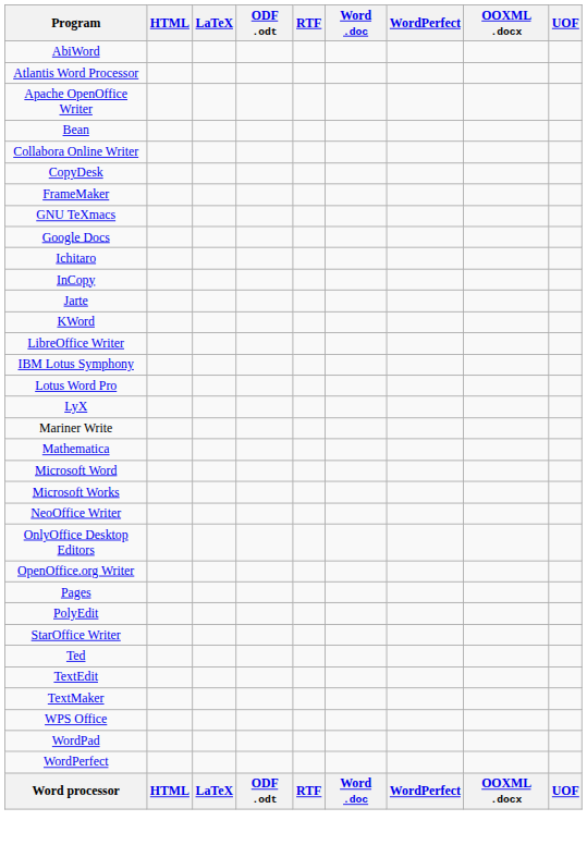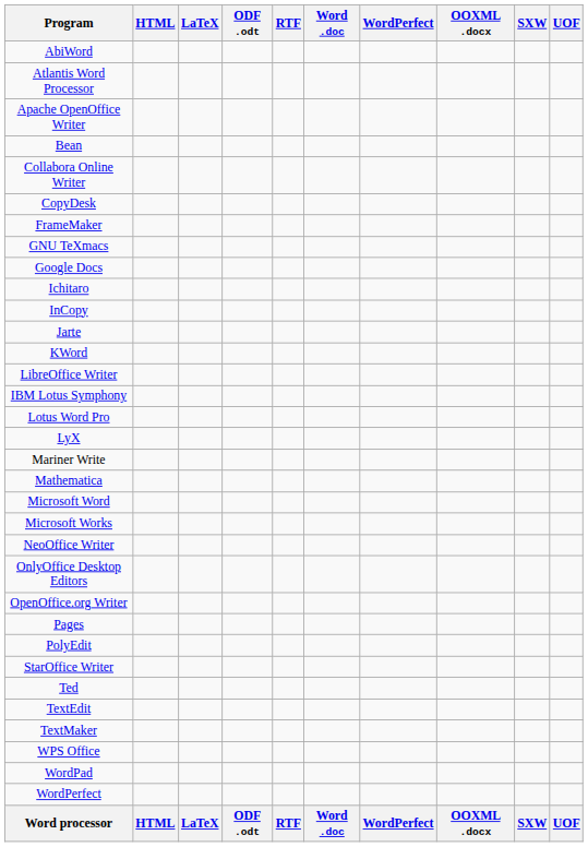+ column: SXW | SXW
